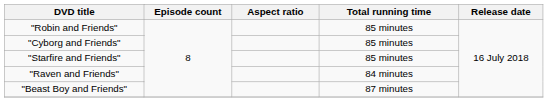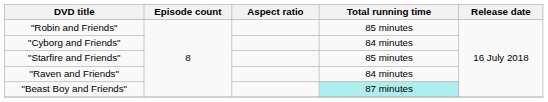"Cyborg and Friends" | Total running time: 85 minutes -> 84 minutes
"Beast Boy and Friends" | Total running time: no background -> paleturquoise background
